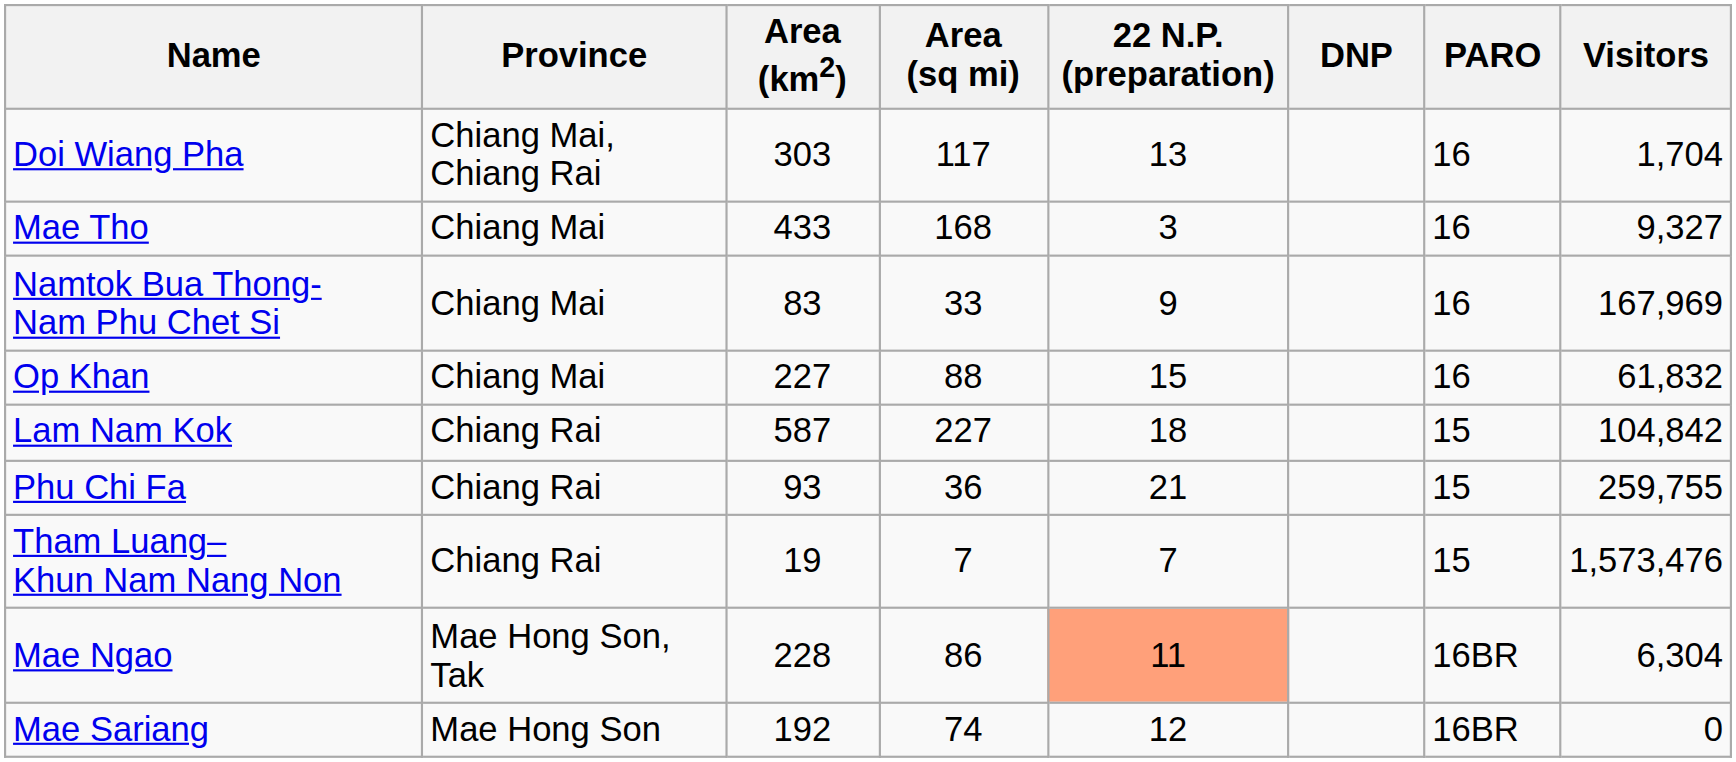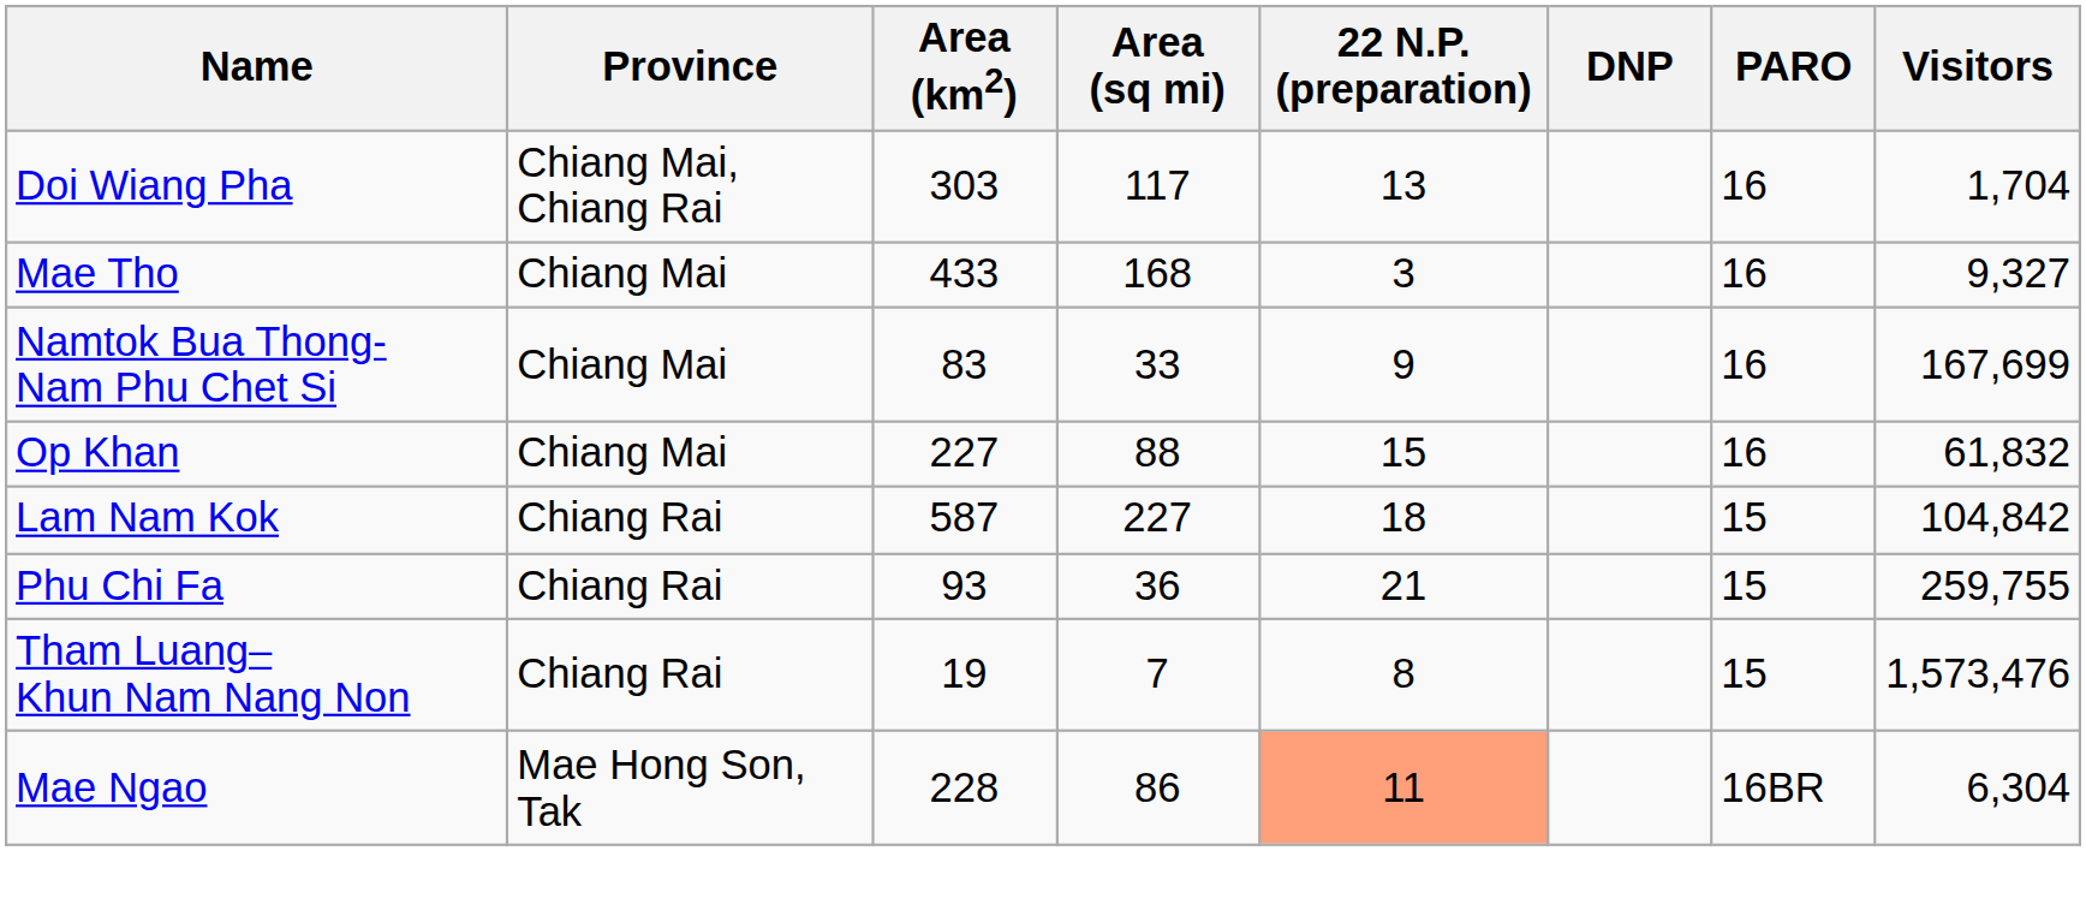Namtok Bua Thong- Nam Phu Chet Si | Visitors: 167,969 -> 167,699
Tham Luang– Khun Nam Nang Non | 22 N.P. (preparation): 7 -> 8
- row: Mae Sariang | Mae Hong Son | 192 | 74 | 12 | 16BR | 0
